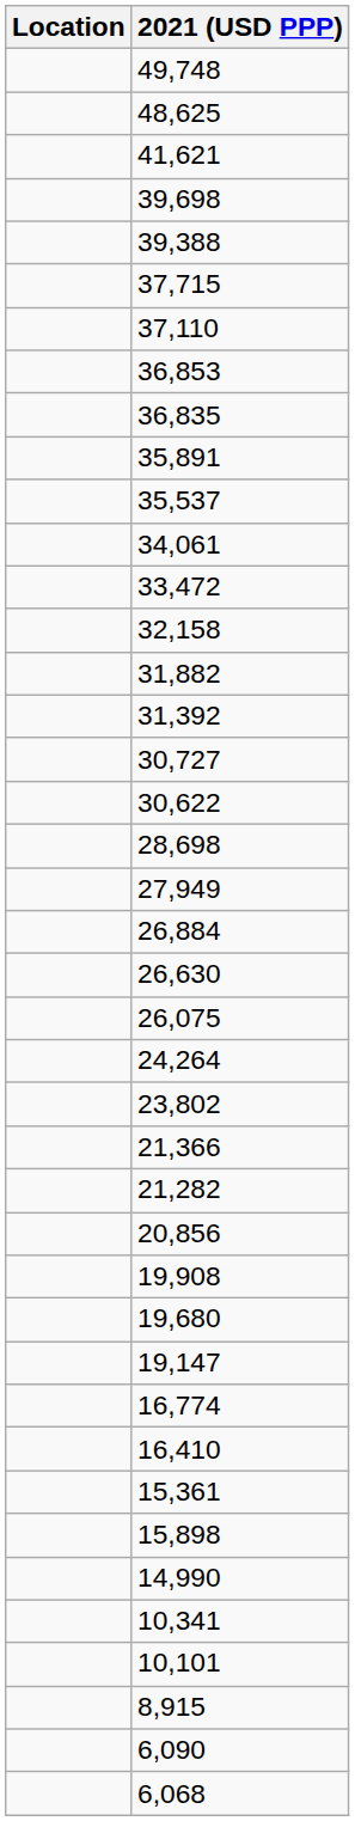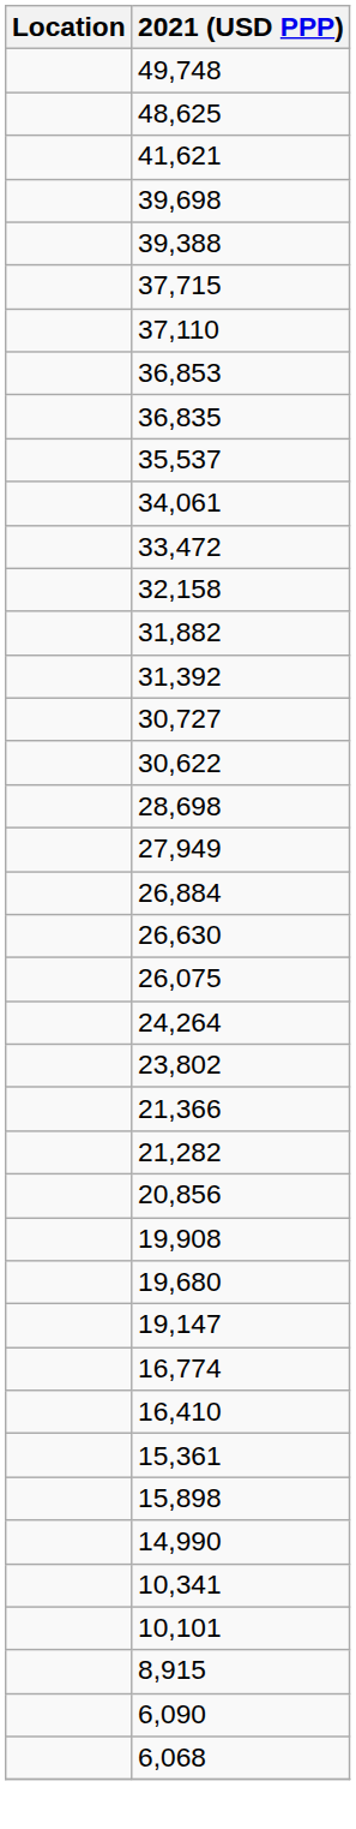- row: 35,891
